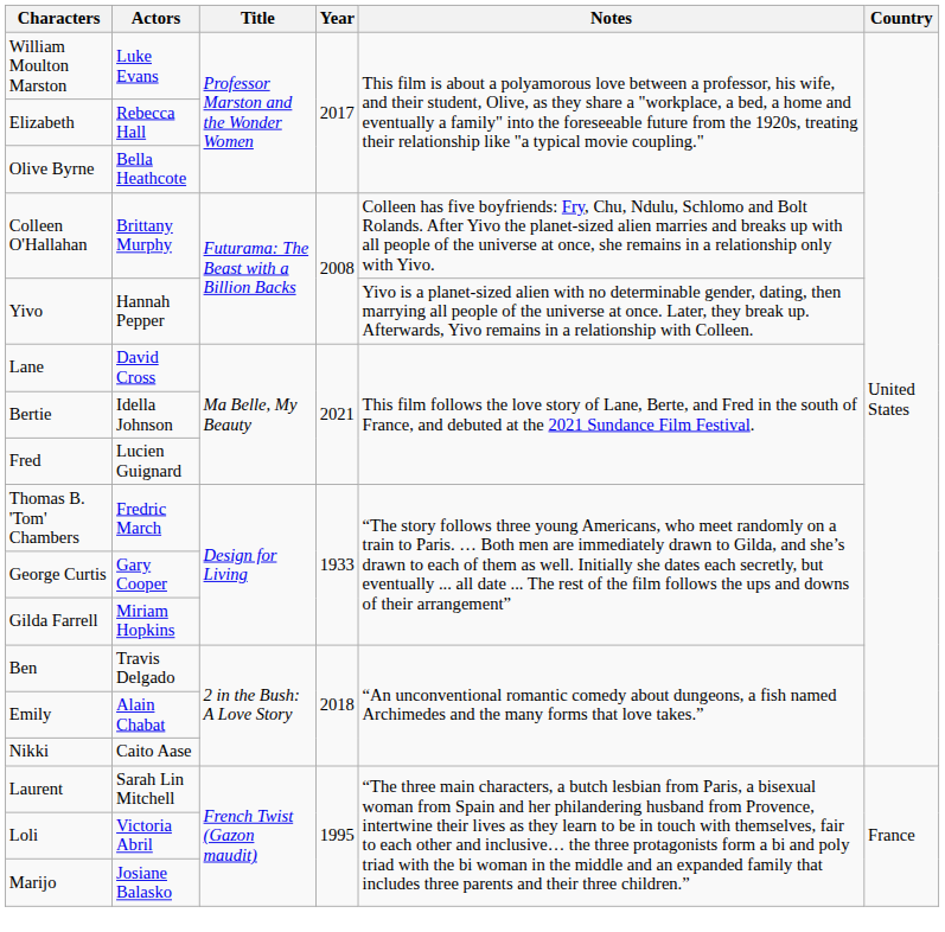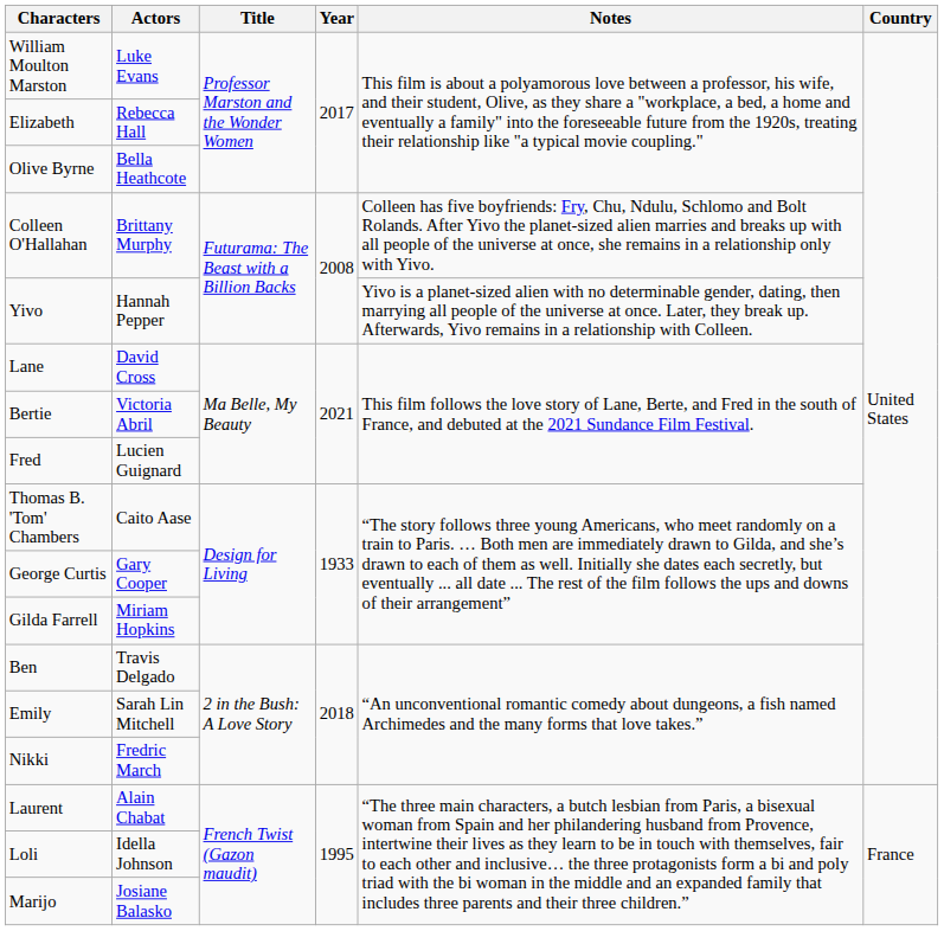Bertie | Actors: Idella Johnson -> Victoria Abril
Thomas B. 'Tom' Chambers | Actors: Fredric March -> Caito Aase
Emily | Actors: Alain Chabat -> Sarah Lin Mitchell
Nikki | Actors: Caito Aase -> Fredric March
Laurent | Actors: Sarah Lin Mitchell -> Alain Chabat
Loli | Actors: Victoria Abril -> Idella Johnson
